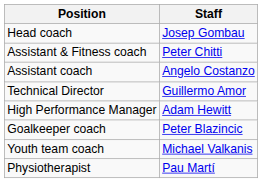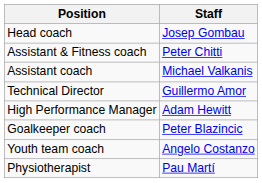Assistant coach | Staff: Angelo Costanzo -> Michael Valkanis
Youth team coach | Staff: Michael Valkanis -> Angelo Costanzo
